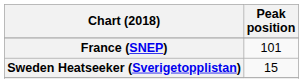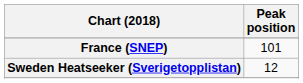Sweden Heatseeker (Sverigetopplistan) | Peak position: 15 -> 12
